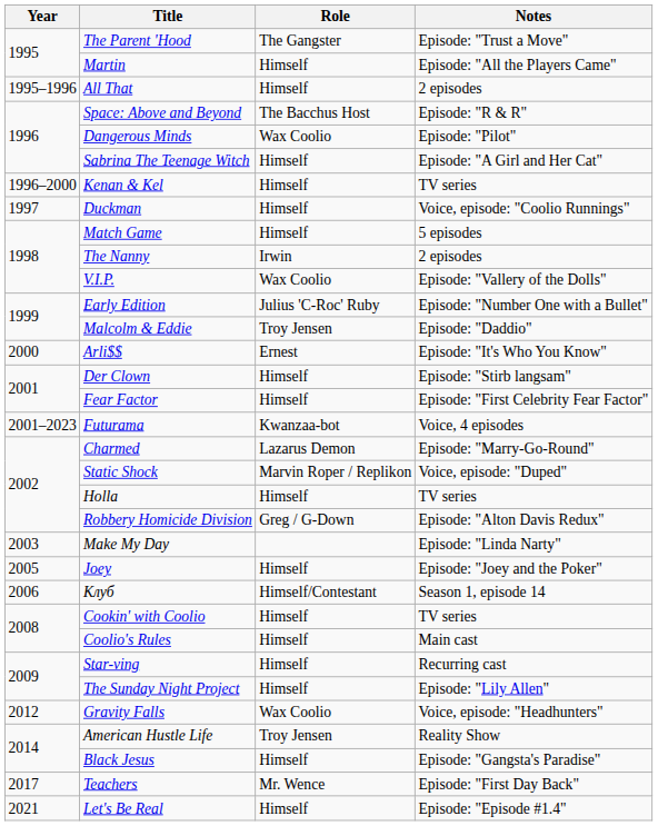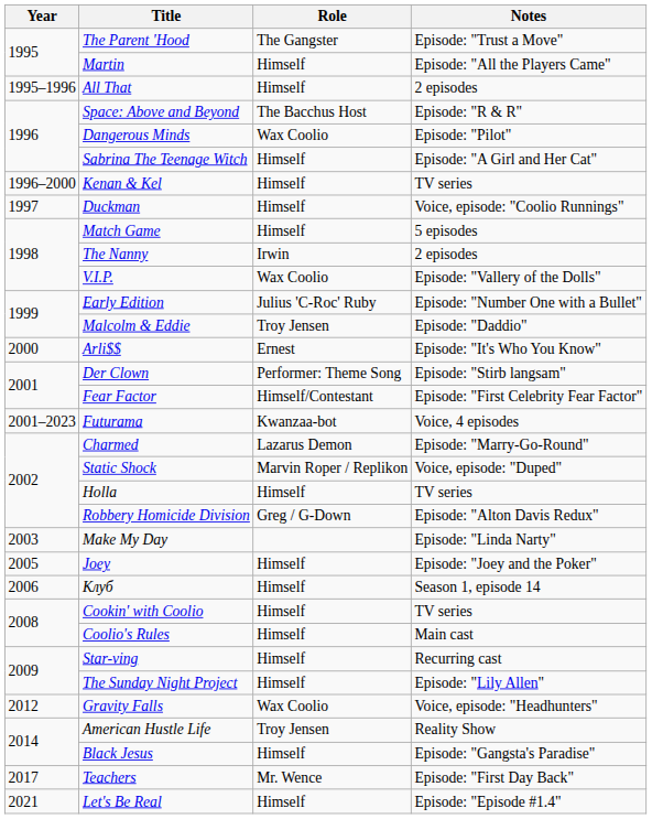Der Clown | Role: Himself -> Performer: Theme Song
Fear Factor | Role: Himself -> Himself/Contestant
Клуб | Role: Himself/Contestant -> Himself
